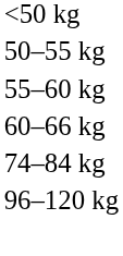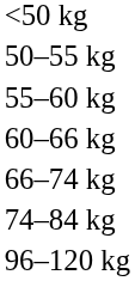+ row: 66–74 kg
